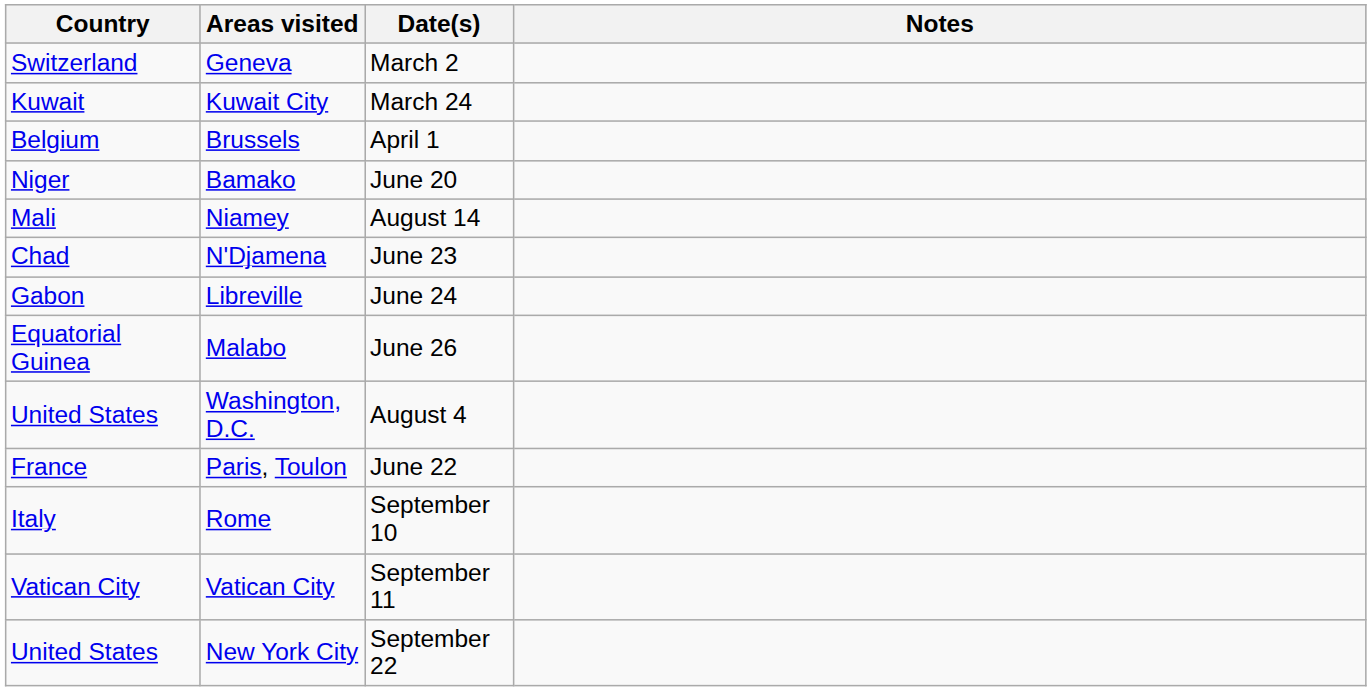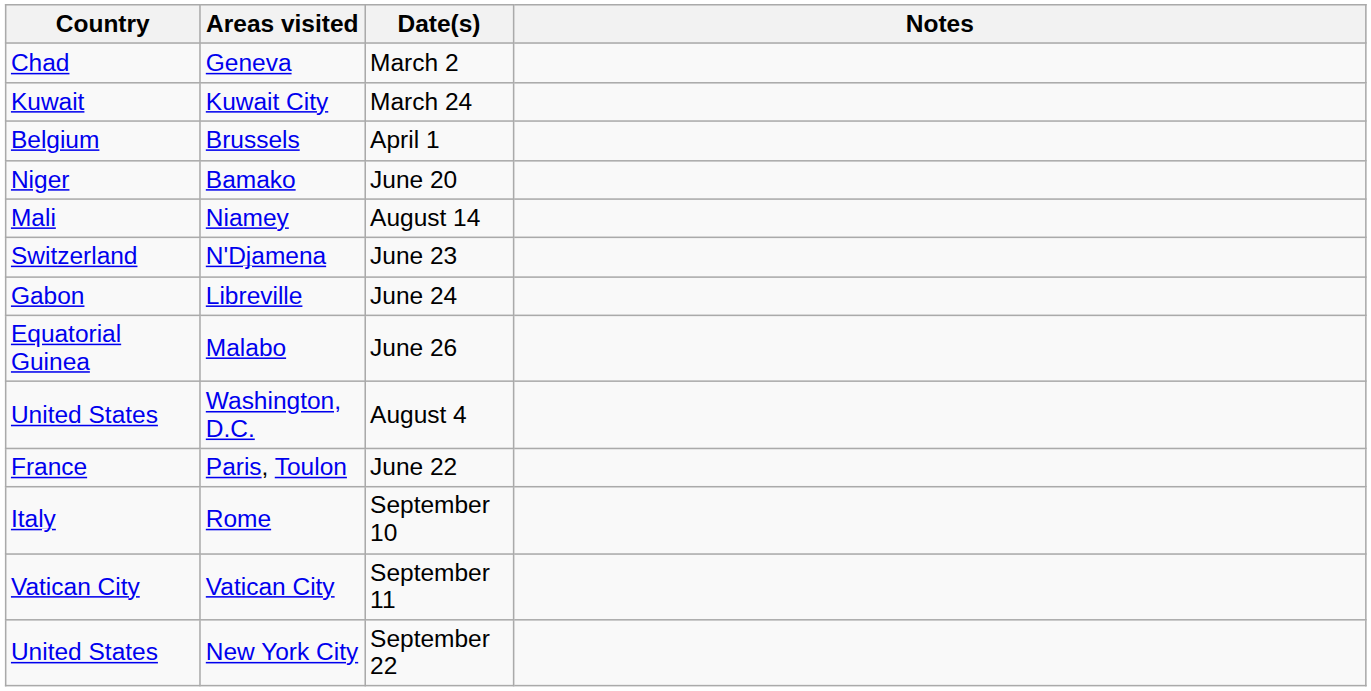Geneva | Country: Switzerland -> Chad
N'Djamena | Country: Chad -> Switzerland
